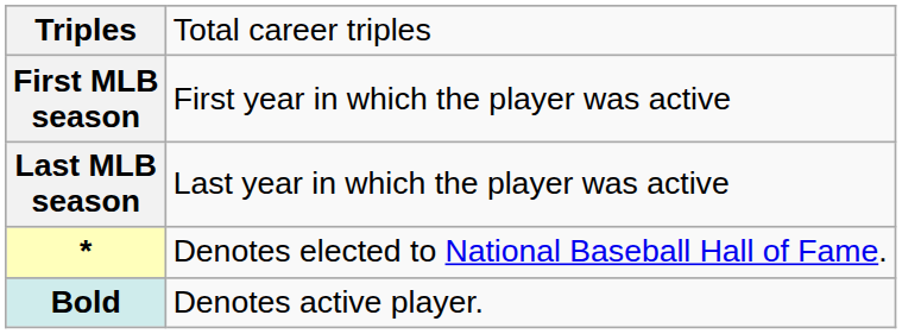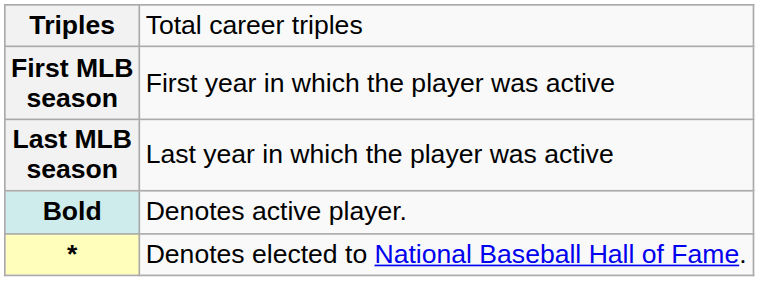rows swapped: * <-> Bold
